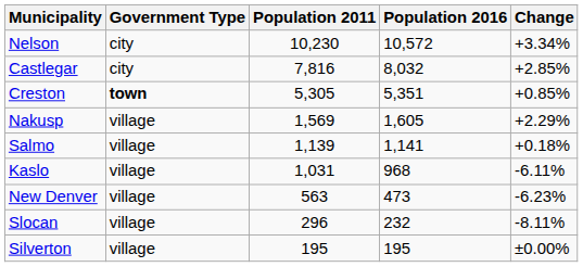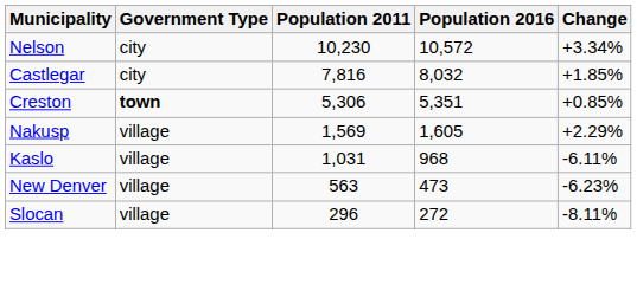Castlegar | Change: +2.85% -> +1.85%
Creston | Population 2011: 5,305 -> 5,306
- row: Salmo | village | 1,139 | 1,141 | +0.18%
Slocan | Population 2016: 232 -> 272
- row: Silverton | village | 195 | 195 | ±0.00%
